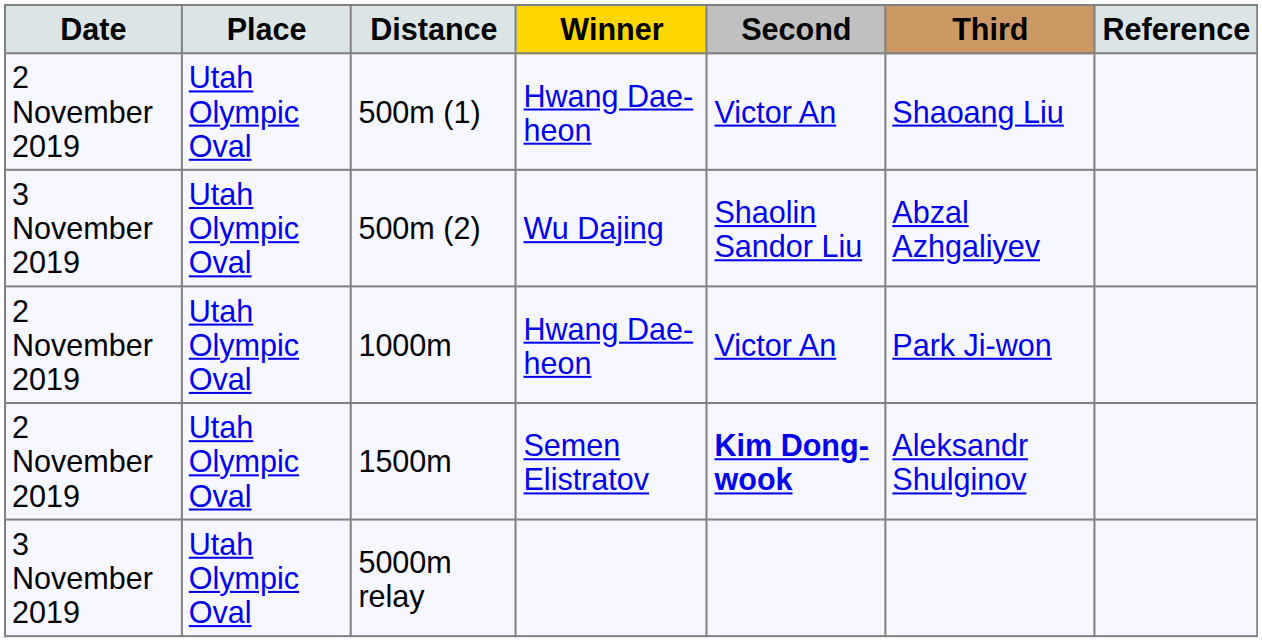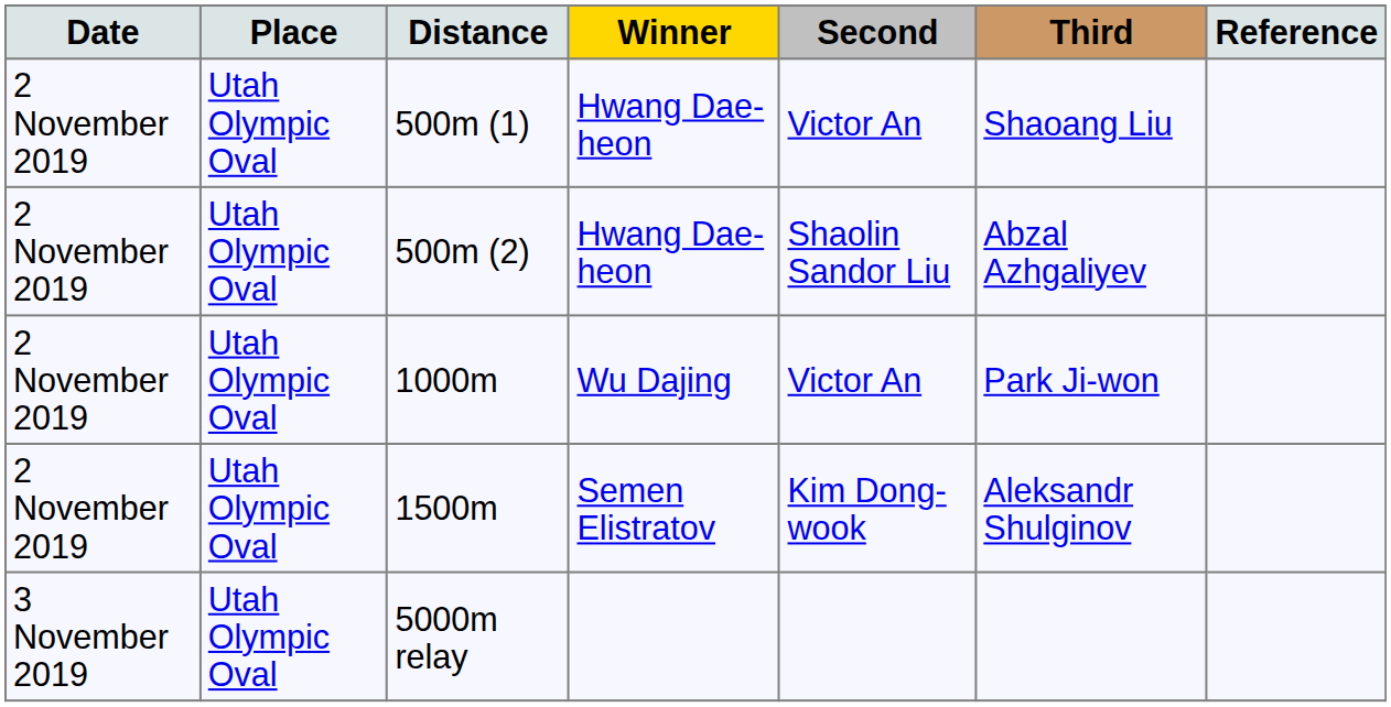500m (2) | Date: 3 November 2019 -> 2 November 2019
500m (2) | Winner: Wu Dajing -> Hwang Dae-heon
1000m | Winner: Hwang Dae-heon -> Wu Dajing
1500m | Second: bold -> normal
